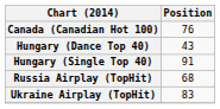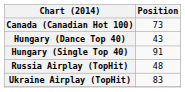Canada (Canadian Hot 100) | Position: 76 -> 73
Russia Airplay (TopHit) | Position: 68 -> 48
